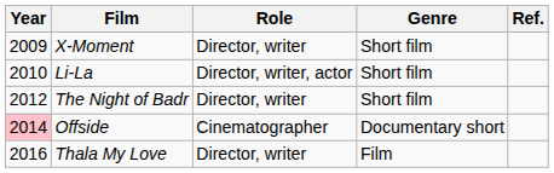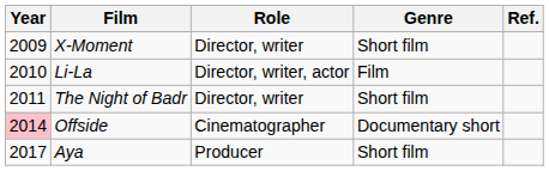Li-La | Genre: Short film -> Film
The Night of Badr | Year: 2012 -> 2011
- row: 2016 | Thala My Love | Director, writer | Film
+ row: 2017 | Aya | Producer | Short film
